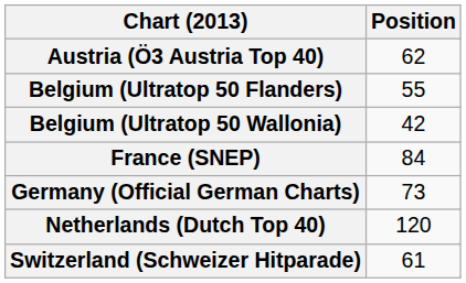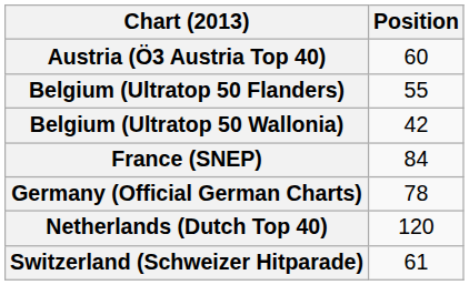Austria (Ö3 Austria Top 40) | Position: 62 -> 60
Germany (Official German Charts) | Position: 73 -> 78
